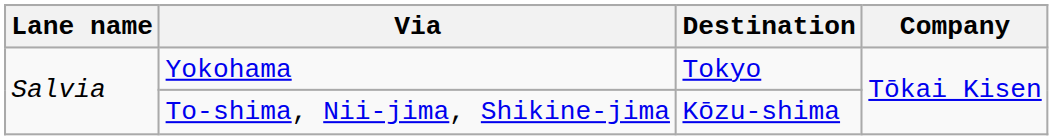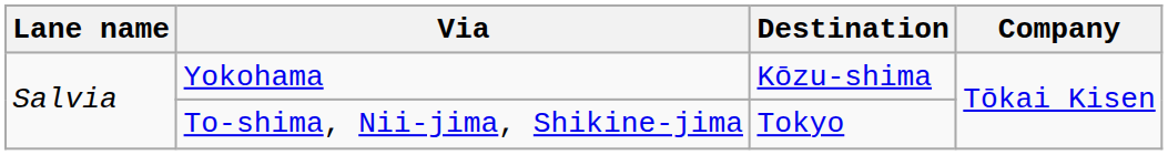Yokohama | Destination: Tokyo -> Kōzu-shima
To-shima, Nii-jima, Shikine-jima | Destination: Kōzu-shima -> Tokyo
